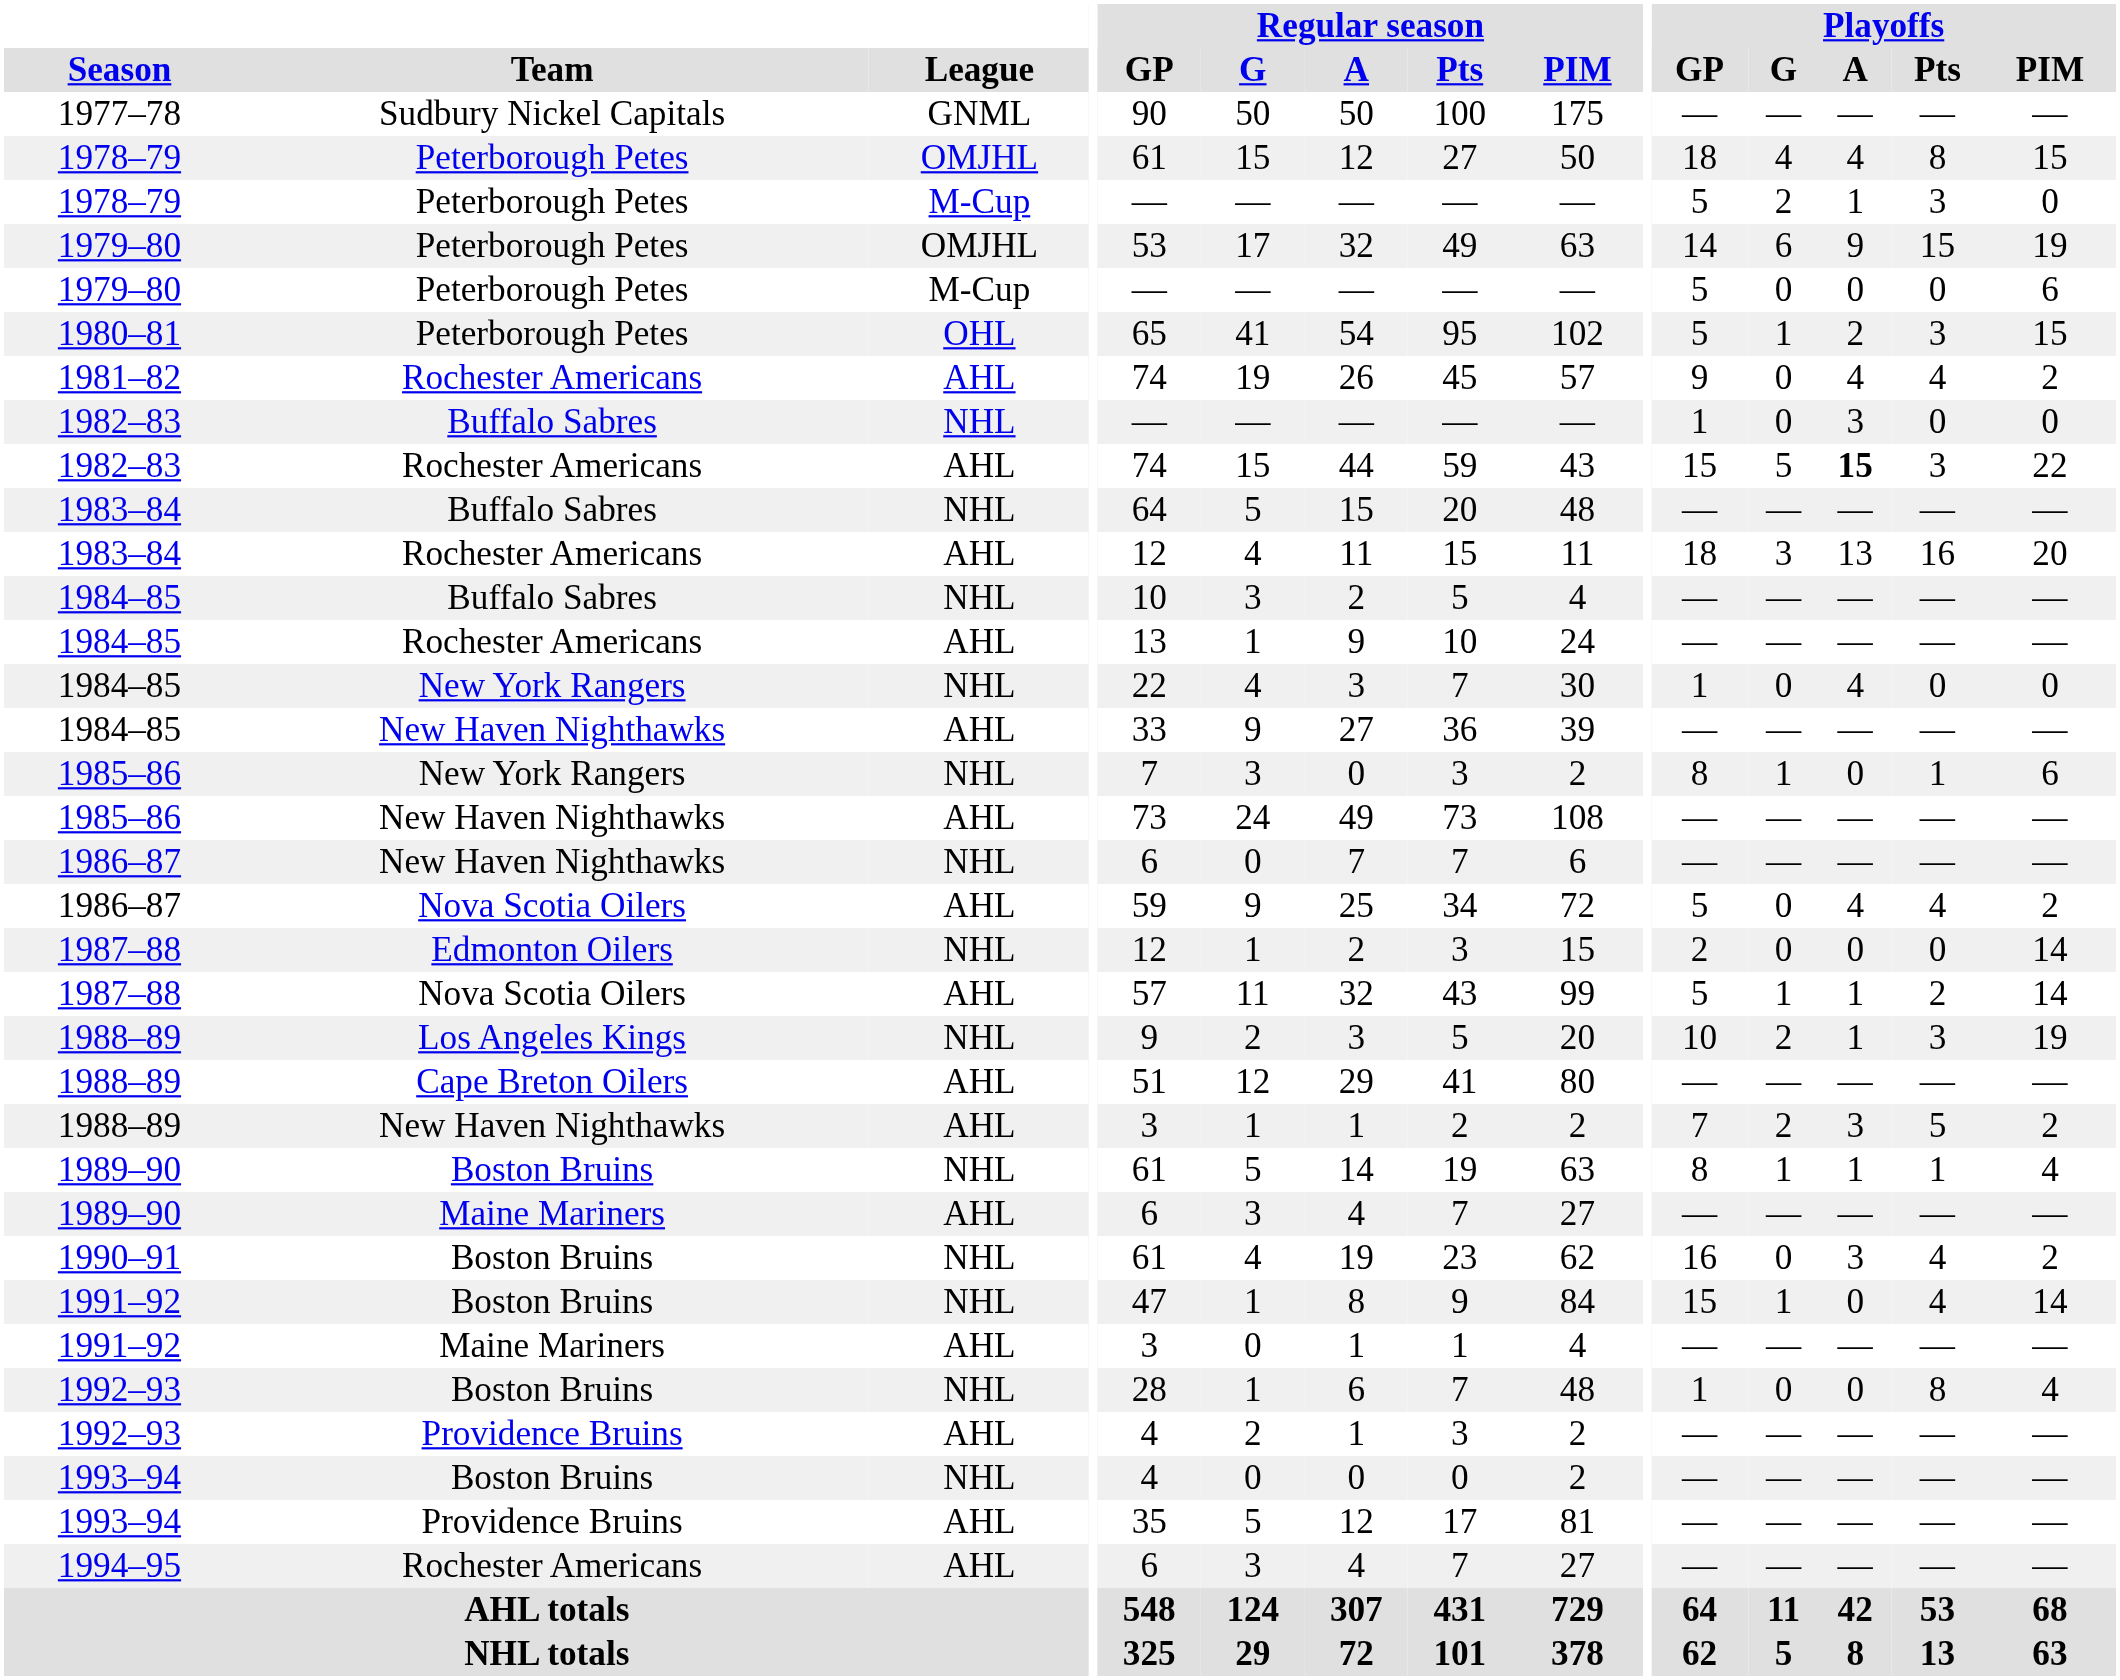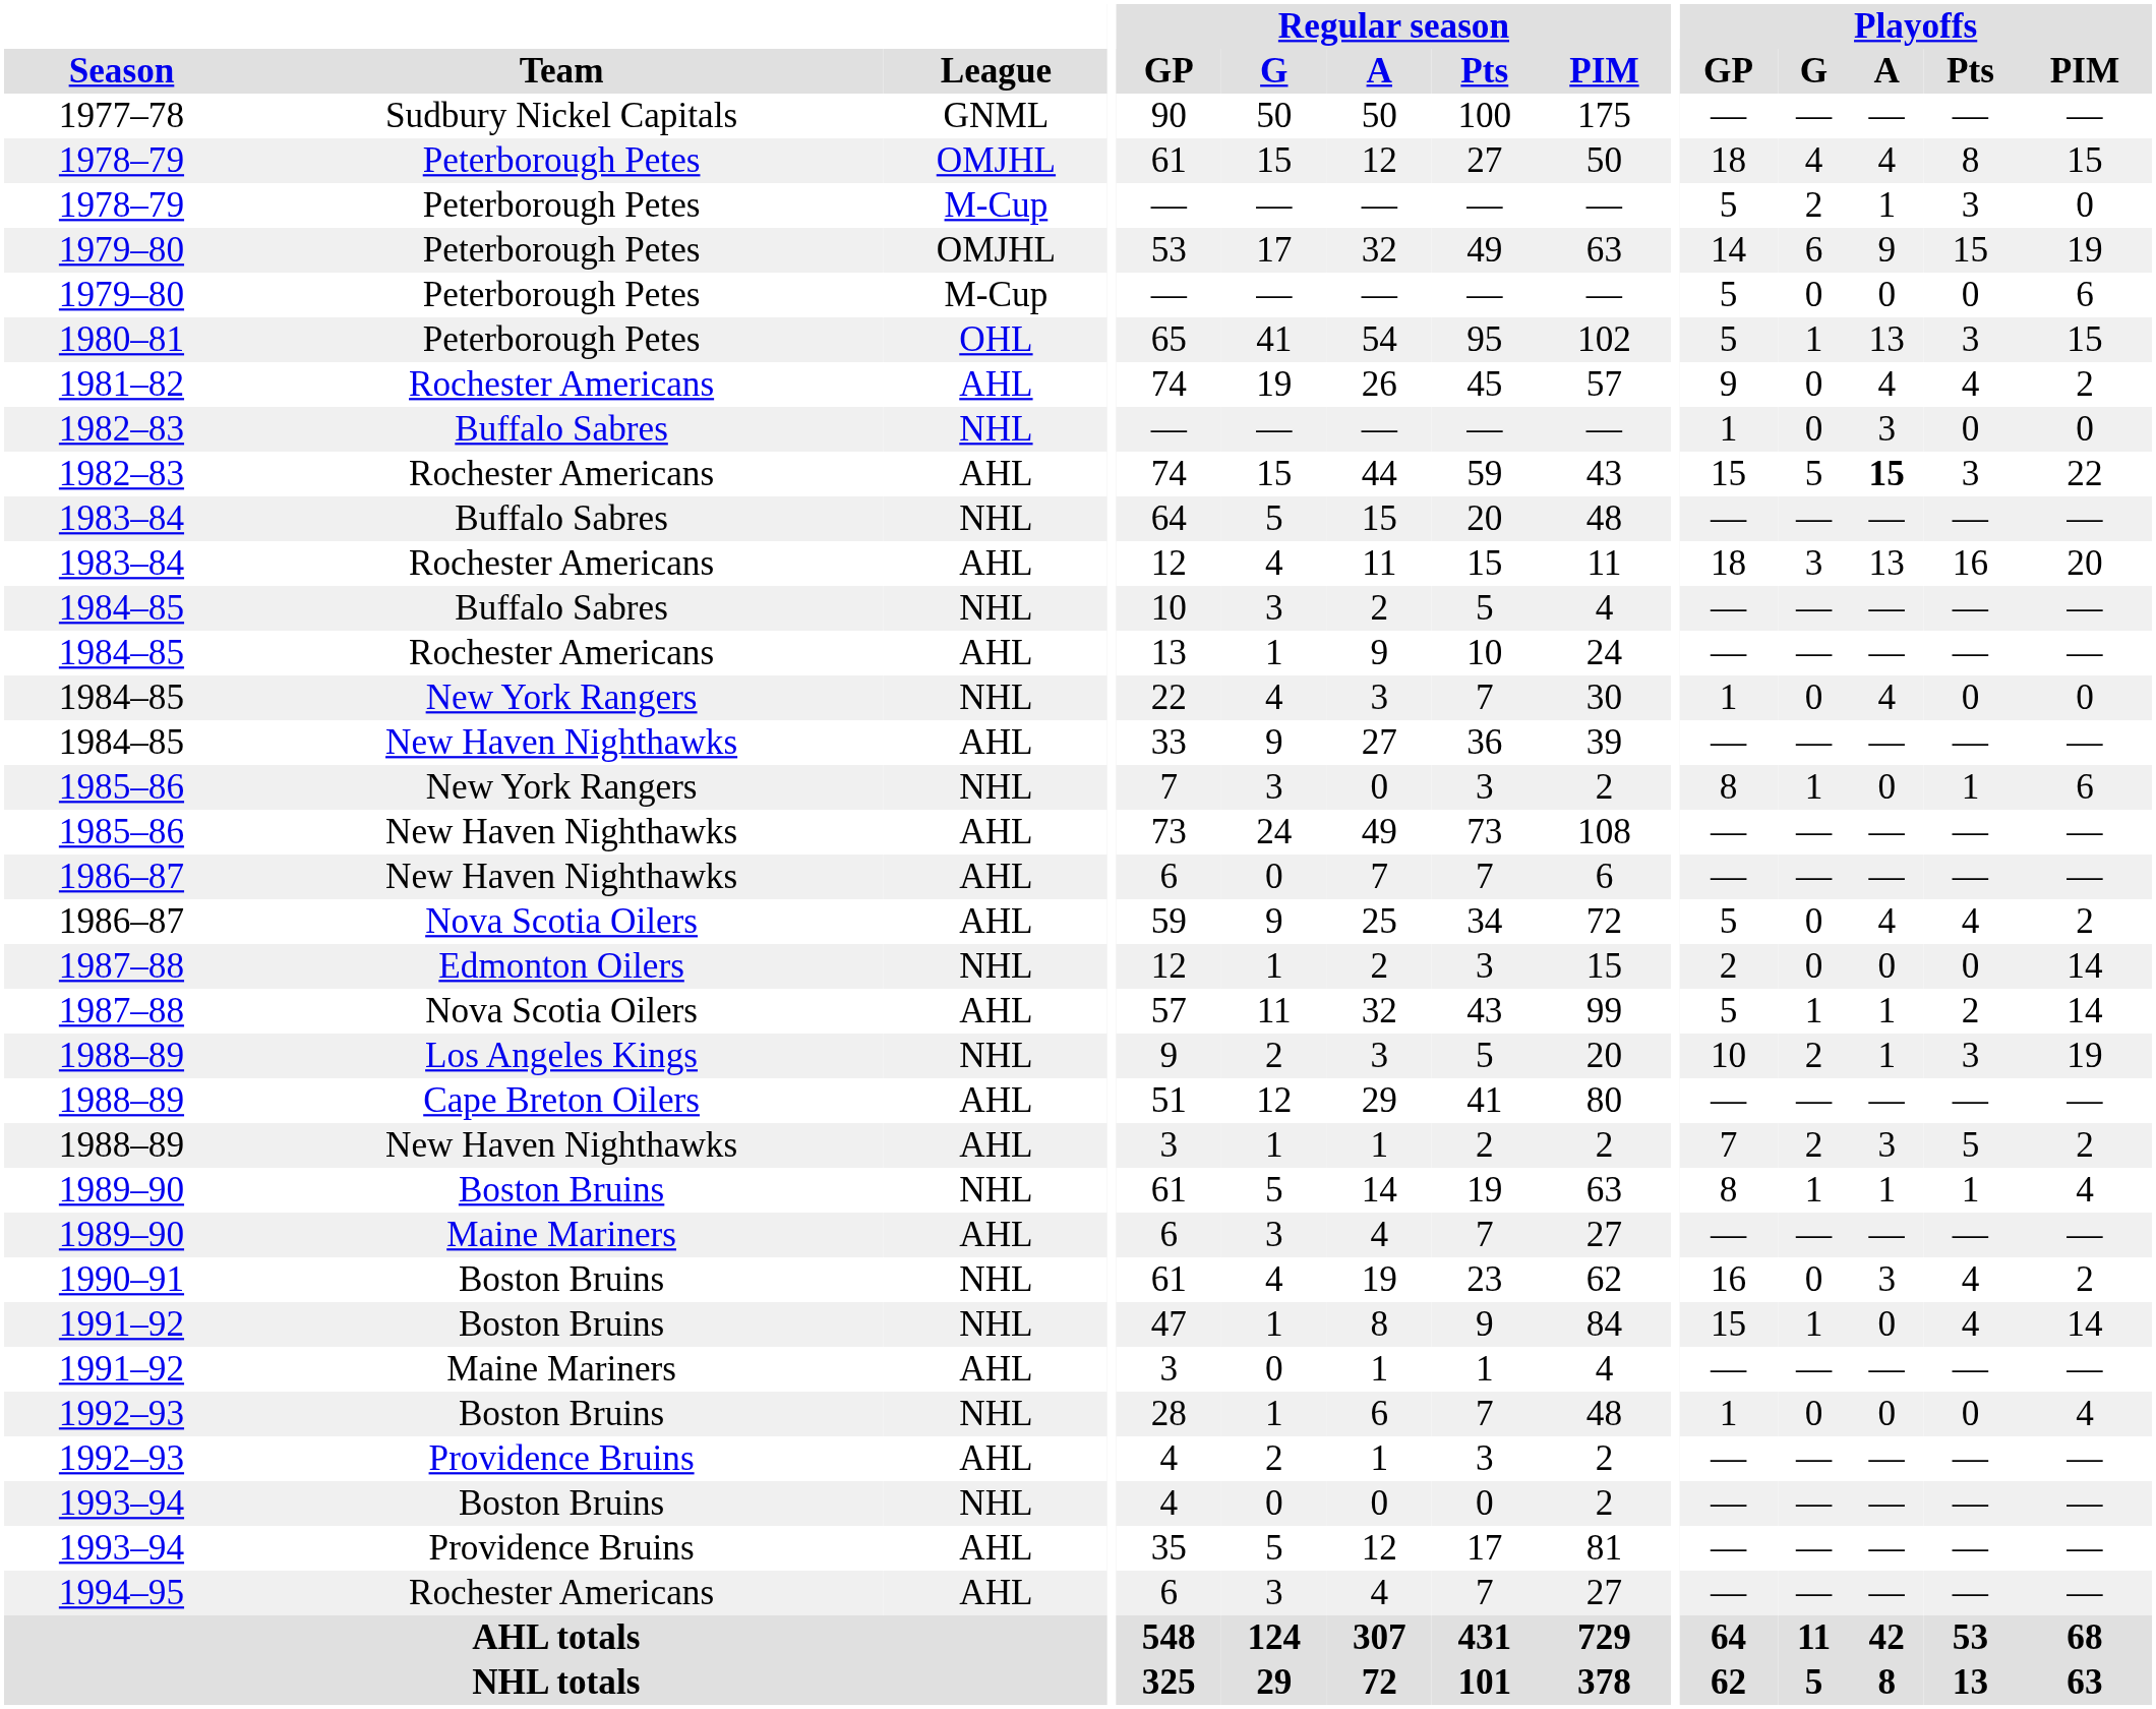1980–81 | Playoffs / A: 2 -> 13
1986–87 / New Haven Nighthawks | League: NHL -> AHL
1992–93 / Boston Bruins | Playoffs / Pts: 8 -> 0
